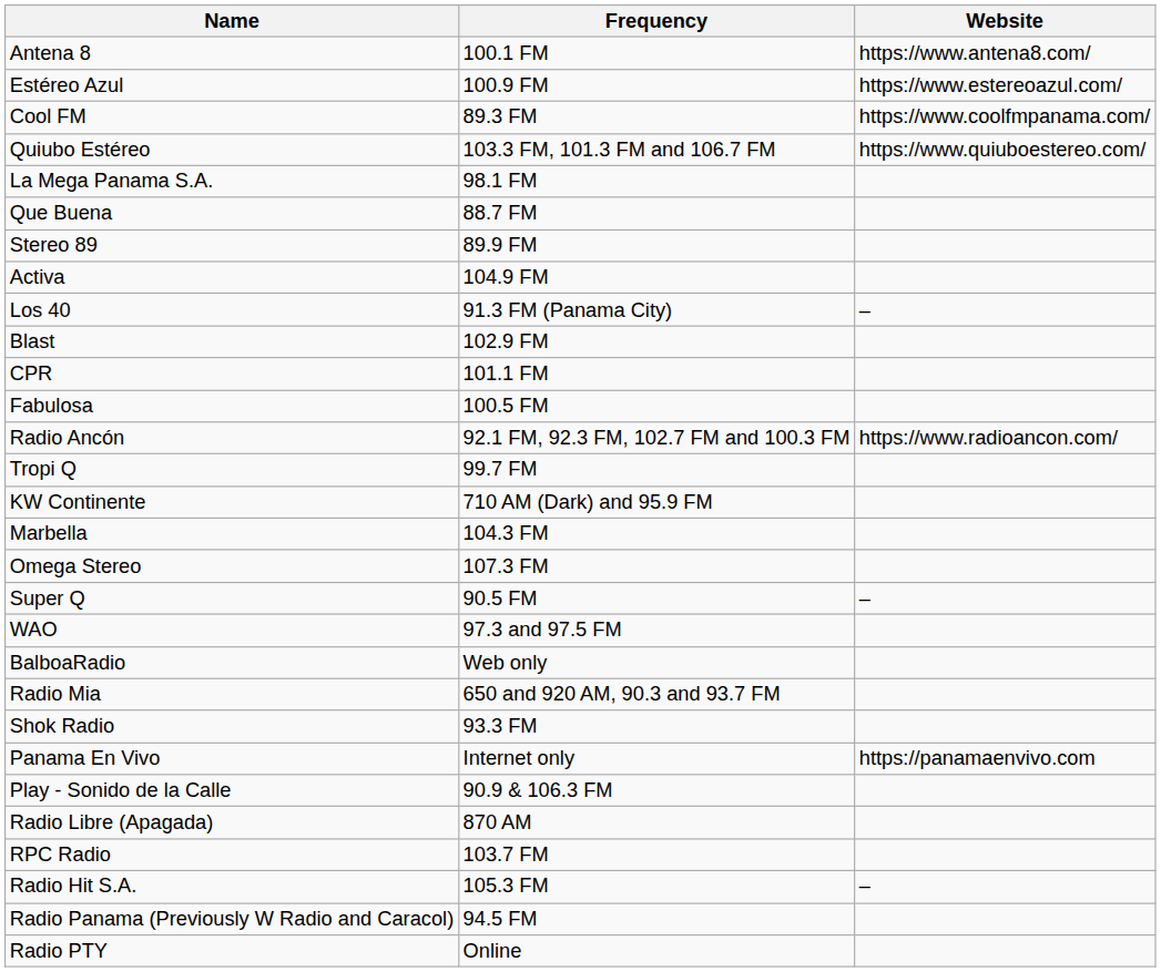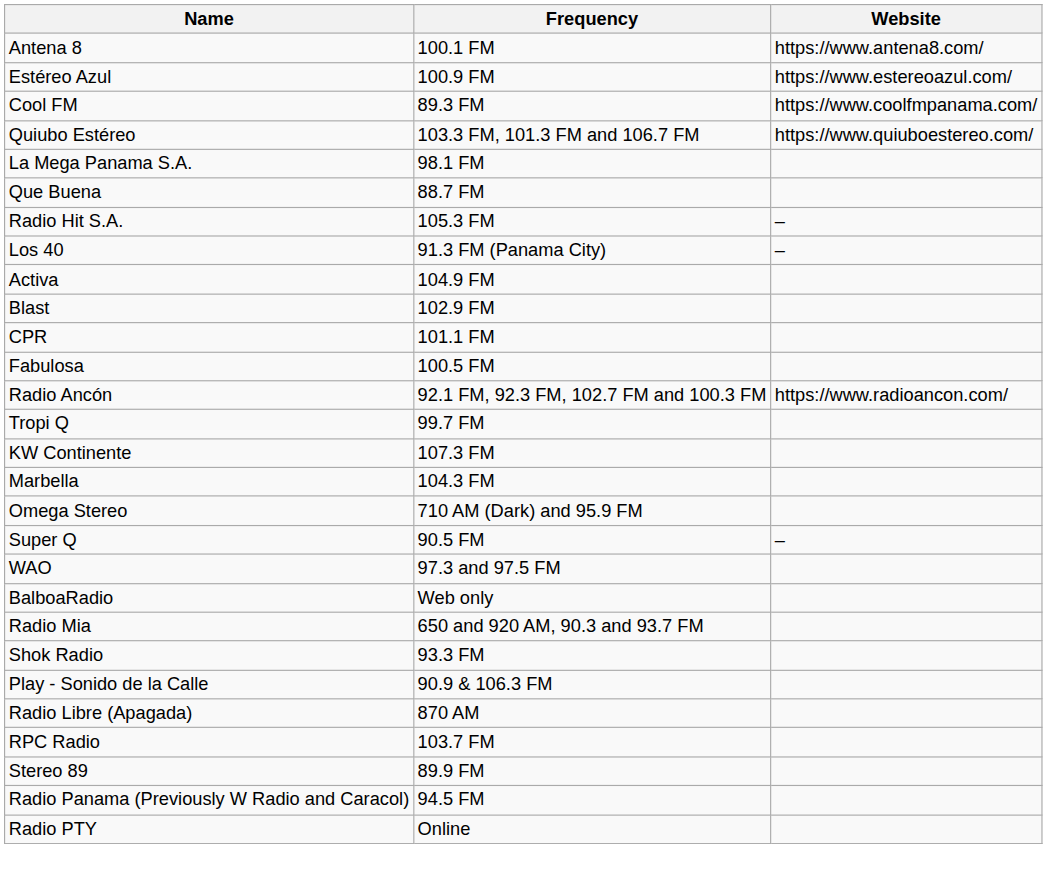rows swapped: Radio Hit S.A. <-> Stereo 89
rows swapped: Los 40 <-> Activa
KW Continente | Frequency: 710 AM (Dark) and 95.9 FM -> 107.3 FM
Omega Stereo | Frequency: 107.3 FM -> 710 AM (Dark) and 95.9 FM
- row: Panama En Vivo | Internet only | https://panamaenvivo.com
